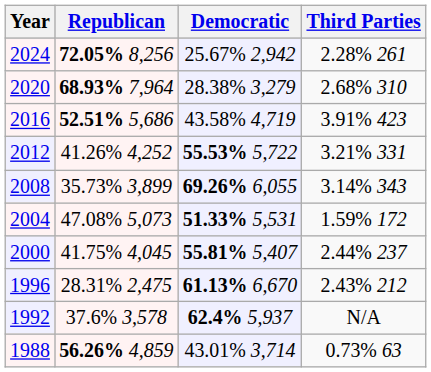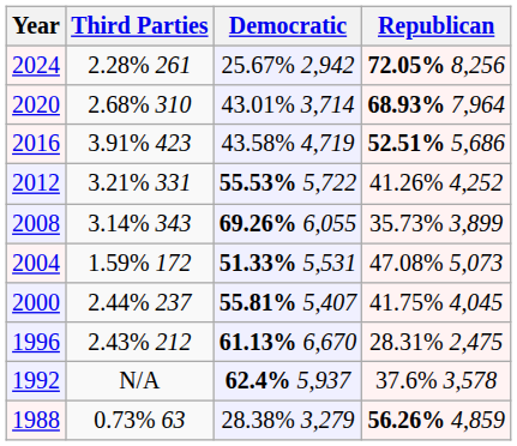columns swapped: Republican <-> Third Parties
2020 | Democratic: 28.38% 3,279 -> 43.01% 3,714
1988 | Democratic: 43.01% 3,714 -> 28.38% 3,279
